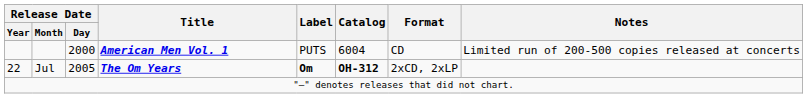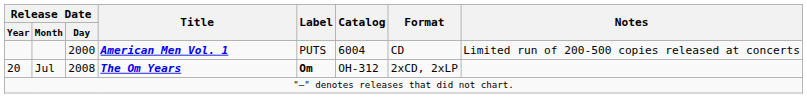Jul | Release Date / Year: 22 -> 20
Jul | Release Date / Day: 2005 -> 2008
Jul | Catalog: bold -> normal
